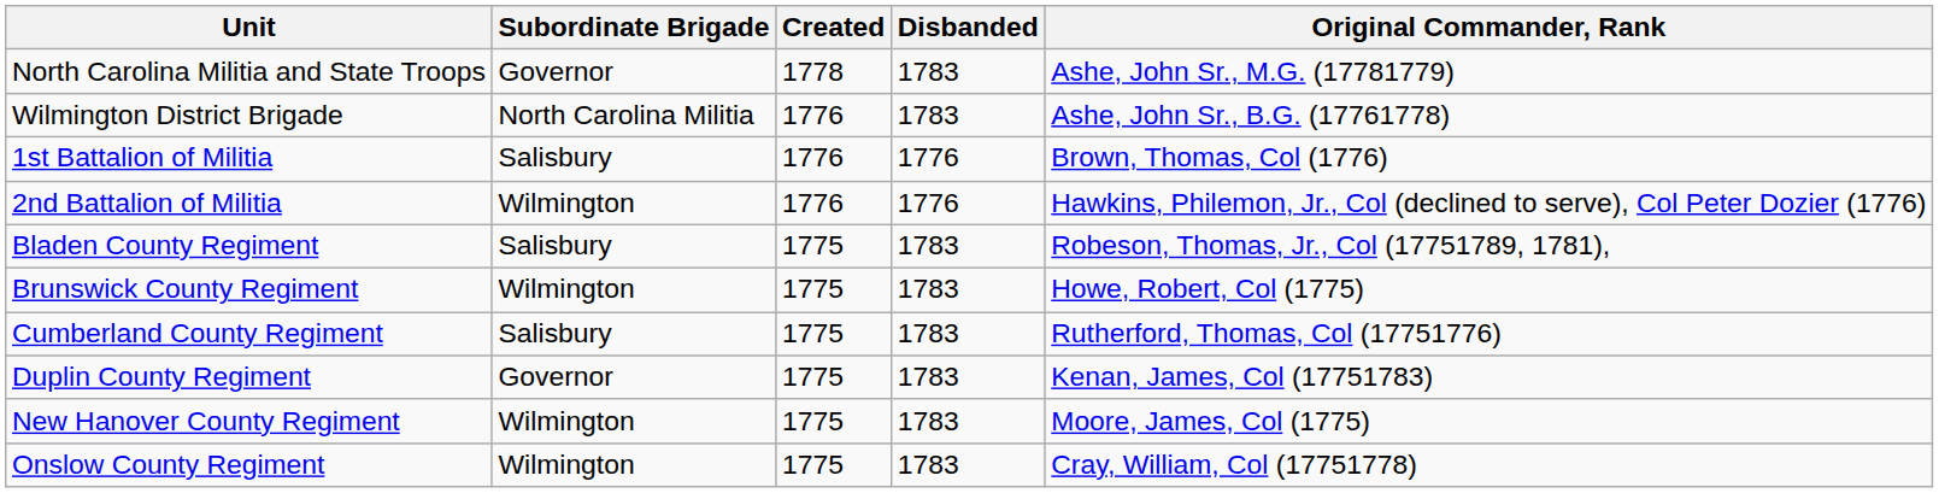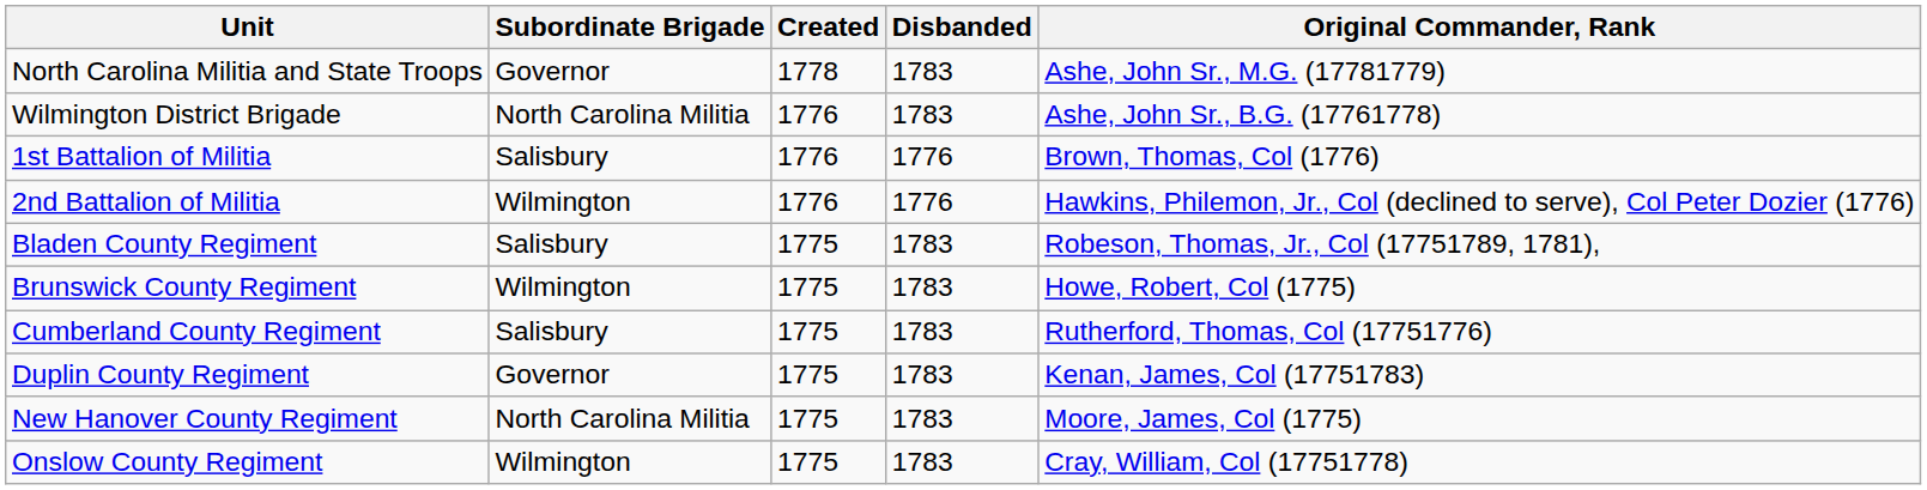New Hanover County Regiment | Subordinate Brigade: Wilmington -> North Carolina Militia
